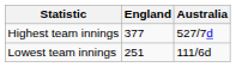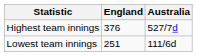Highest team innings | England: 377 -> 376
